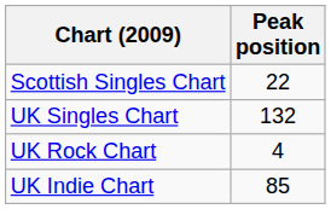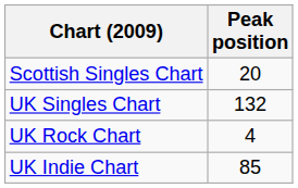Scottish Singles Chart | Peak position: 22 -> 20
